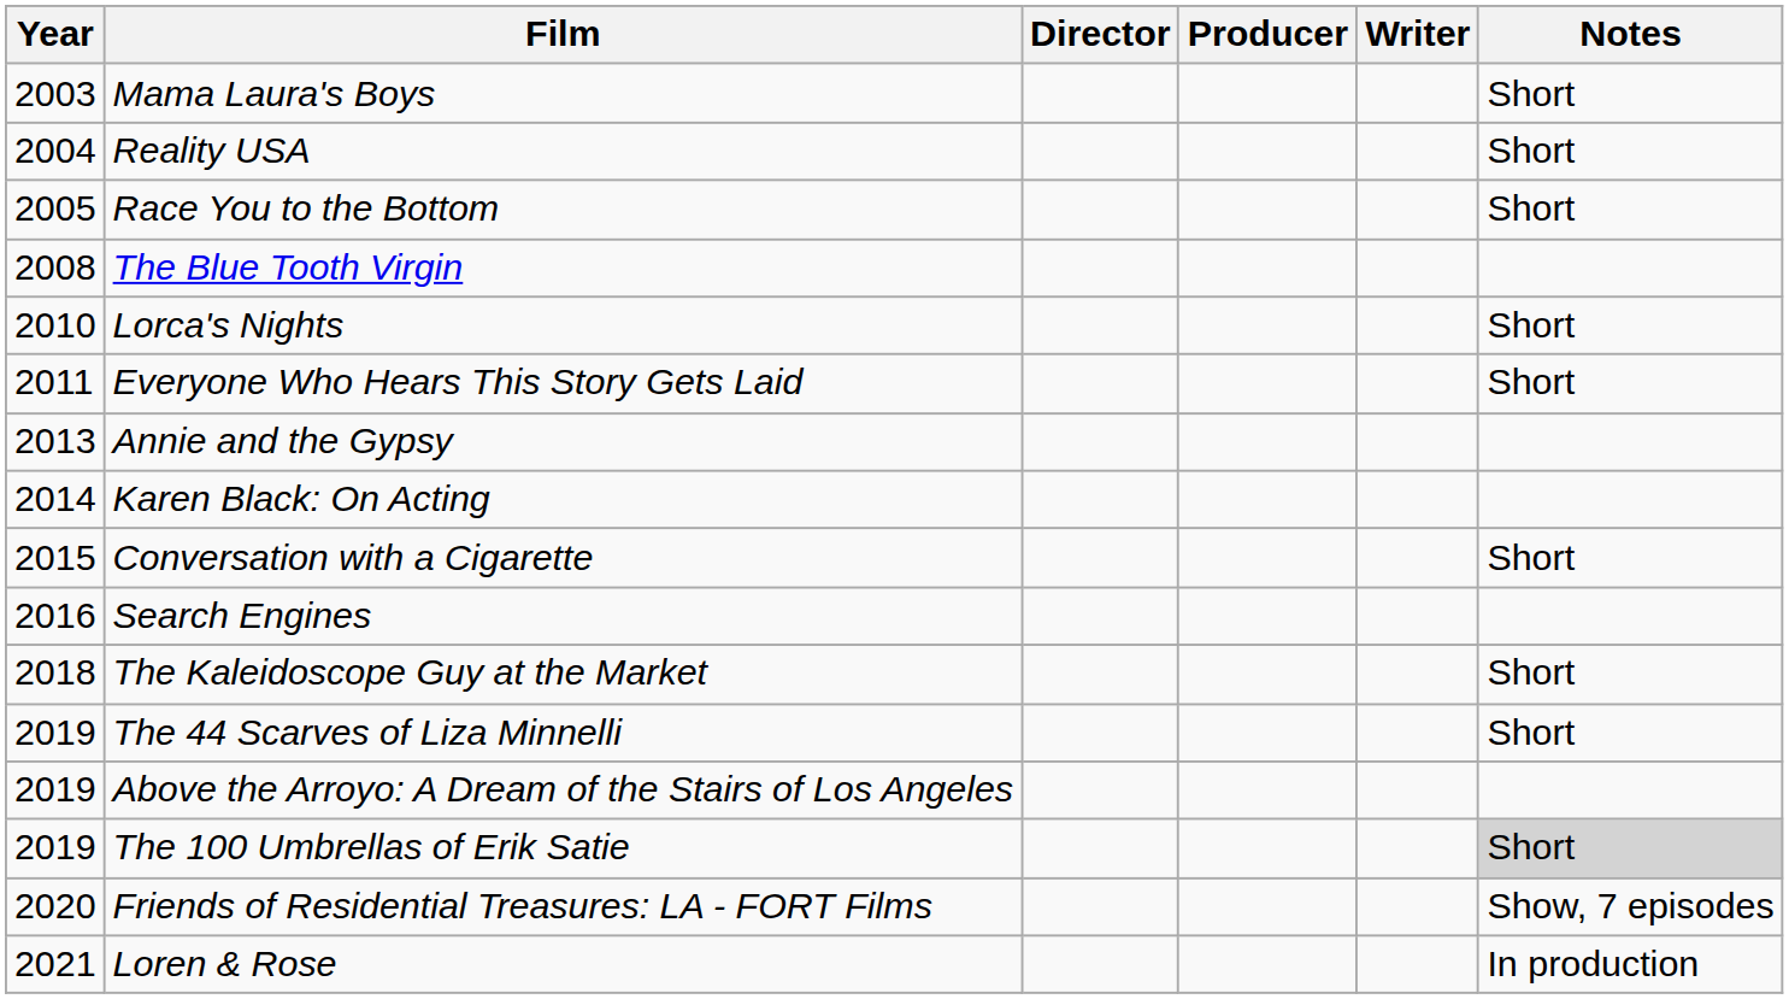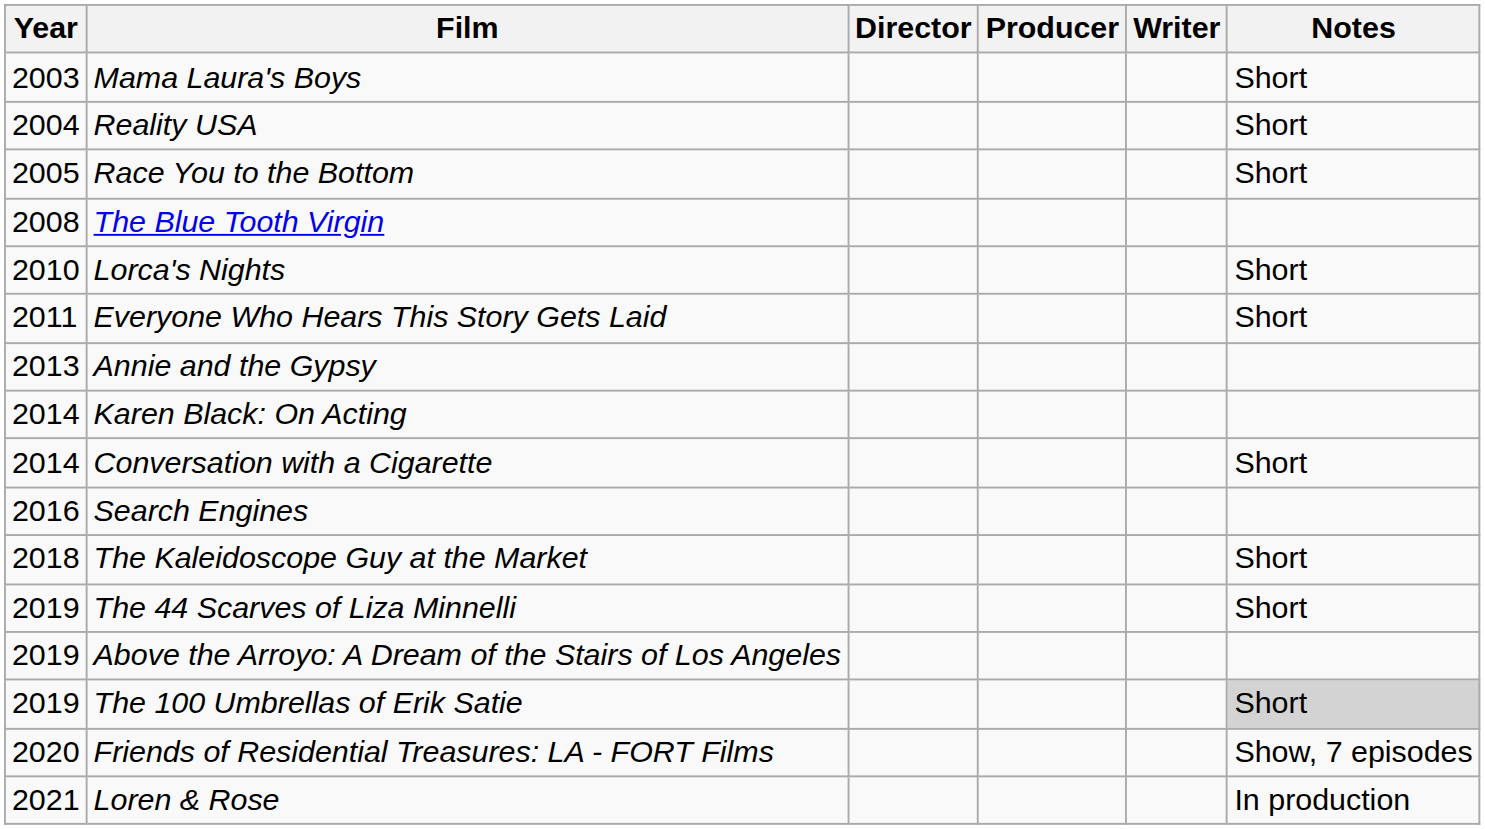Conversation with a Cigarette | Year: 2015 -> 2014
